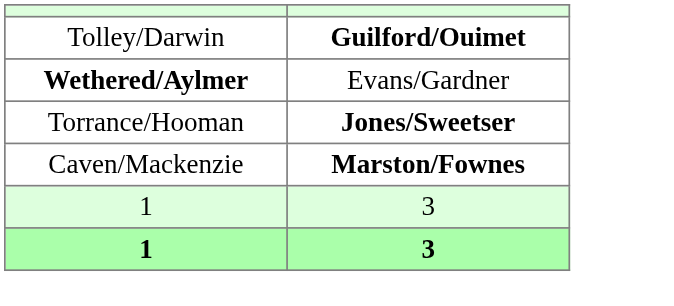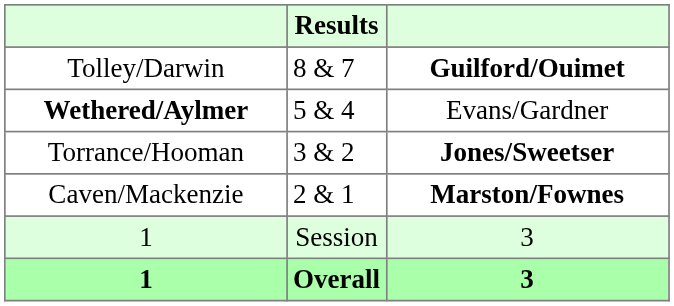+ column: Results | 8 & 7 | 5 & 4 | 3 & 2 | 2 & 1 | Session | Overall
